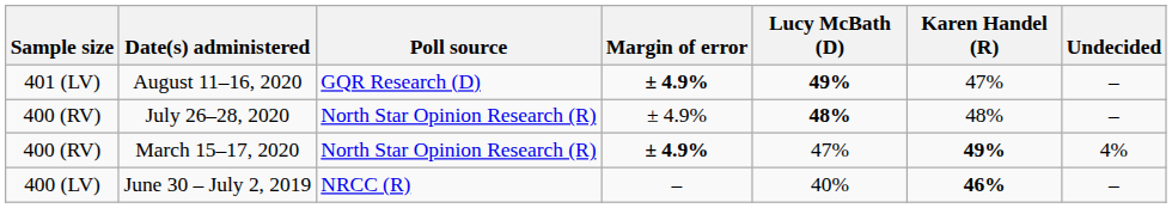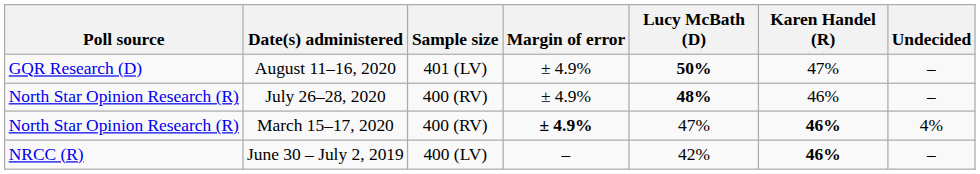columns swapped: Poll source <-> Sample size
August 11–16, 2020 | Margin of error: bold -> normal
August 11–16, 2020 | Lucy McBath (D): 49% -> 50%
July 26–28, 2020 | Karen Handel (R): 48% -> 46%
March 15–17, 2020 | Karen Handel (R): 49% -> 46%
June 30 – July 2, 2019 | Lucy McBath (D): 40% -> 42%
